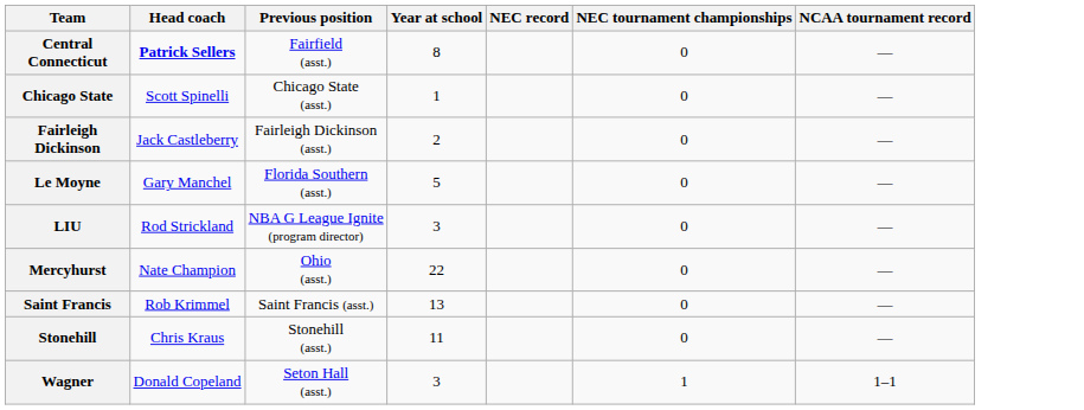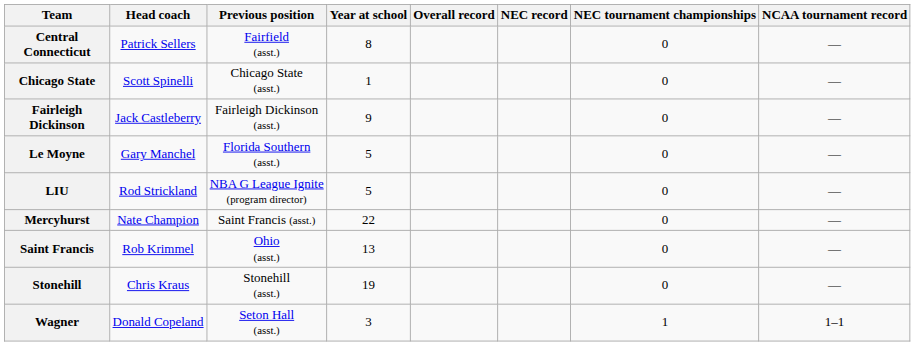+ column: Overall record
Central Connecticut | Head coach: bold -> normal
Fairleigh Dickinson | Year at school: 2 -> 9
LIU | Year at school: 3 -> 5
Mercyhurst | Previous position: Ohio (asst.) -> Saint Francis (asst.)
Saint Francis | Previous position: Saint Francis (asst.) -> Ohio (asst.)
Stonehill | Year at school: 11 -> 19
